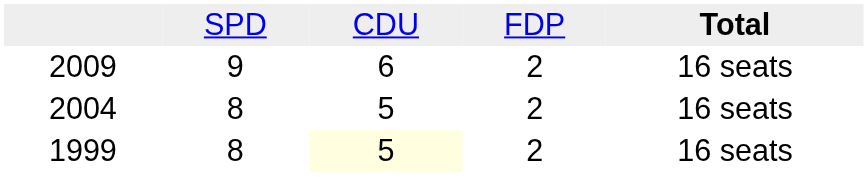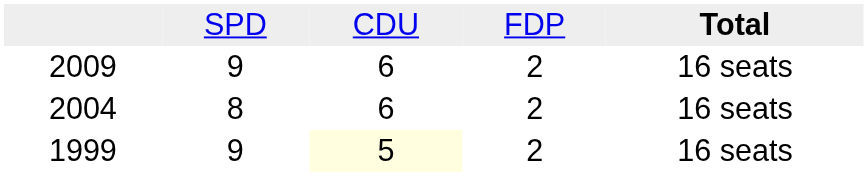2004 | column 3: 5 -> 6
1999 | column 2: 8 -> 9
